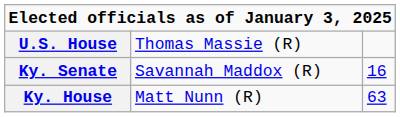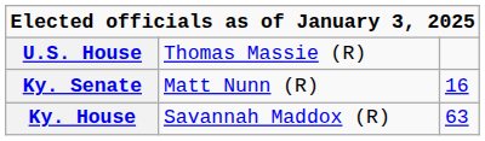Ky. Senate | column 2: Savannah Maddox (R) -> Matt Nunn (R)
Ky. House | column 2: Matt Nunn (R) -> Savannah Maddox (R)
